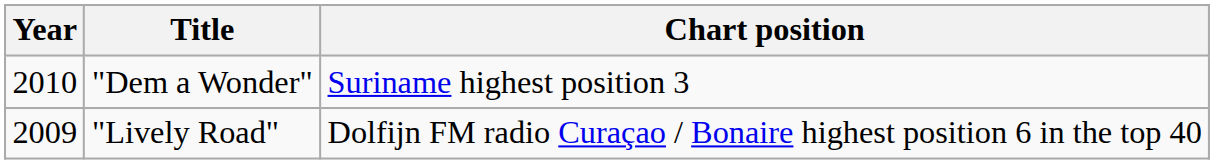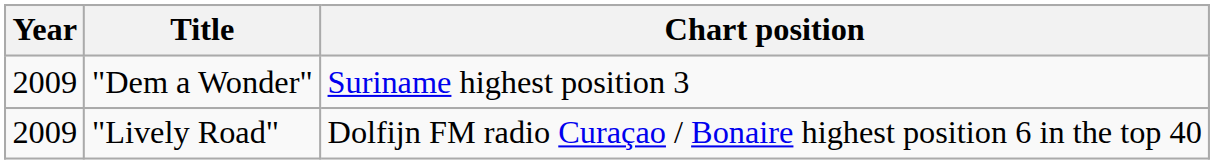"Dem a Wonder" | Year: 2010 -> 2009
